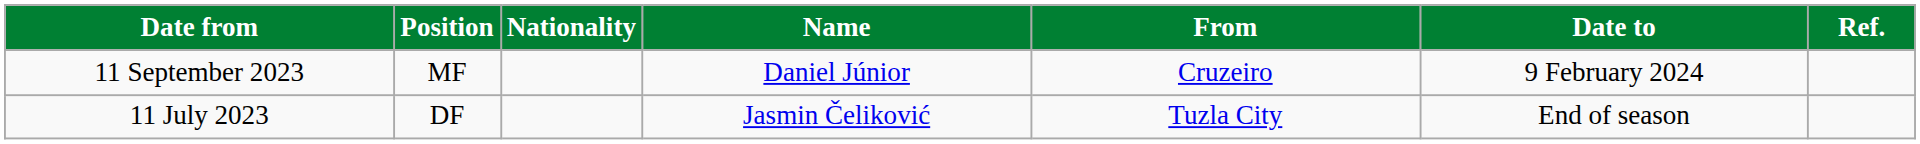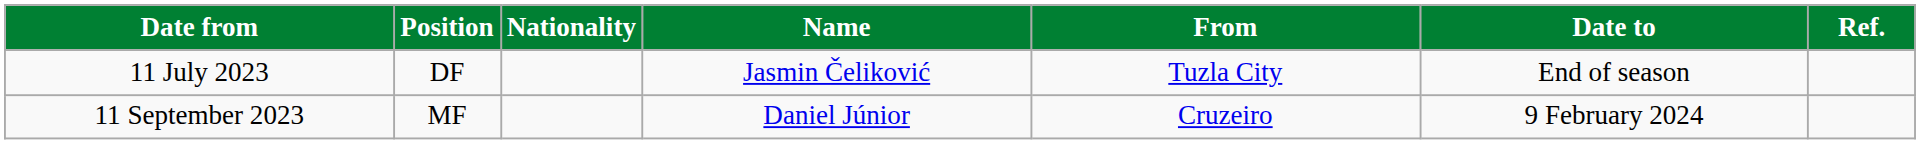rows swapped: 11 July 2023 <-> 11 September 2023
